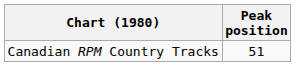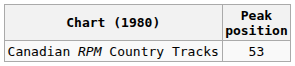Canadian RPM Country Tracks | Peak position: 51 -> 53
